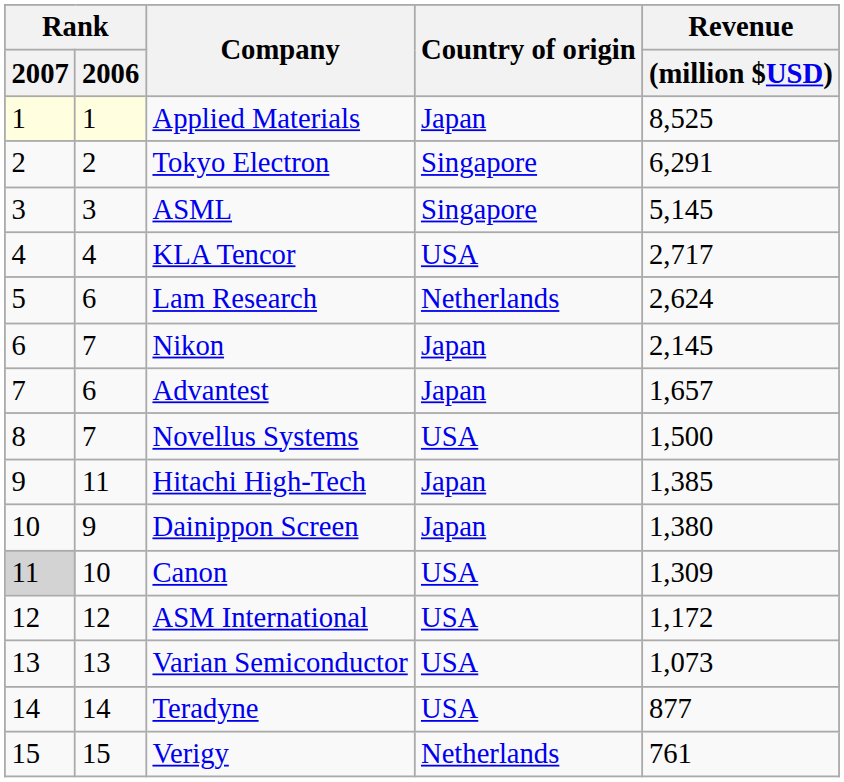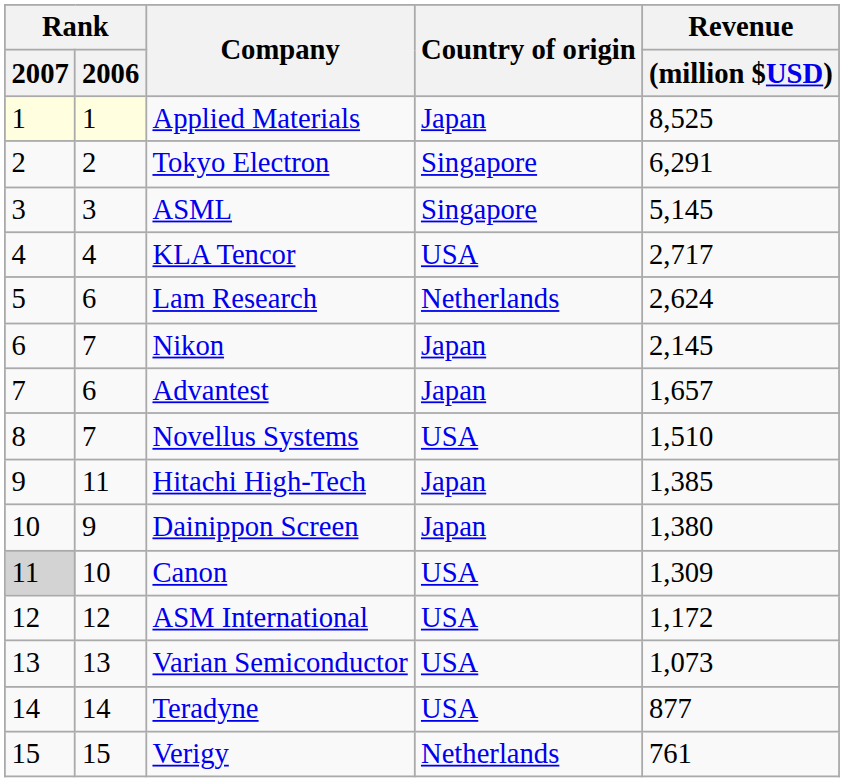Novellus Systems | Revenue / (million $USD): 1,500 -> 1,510
